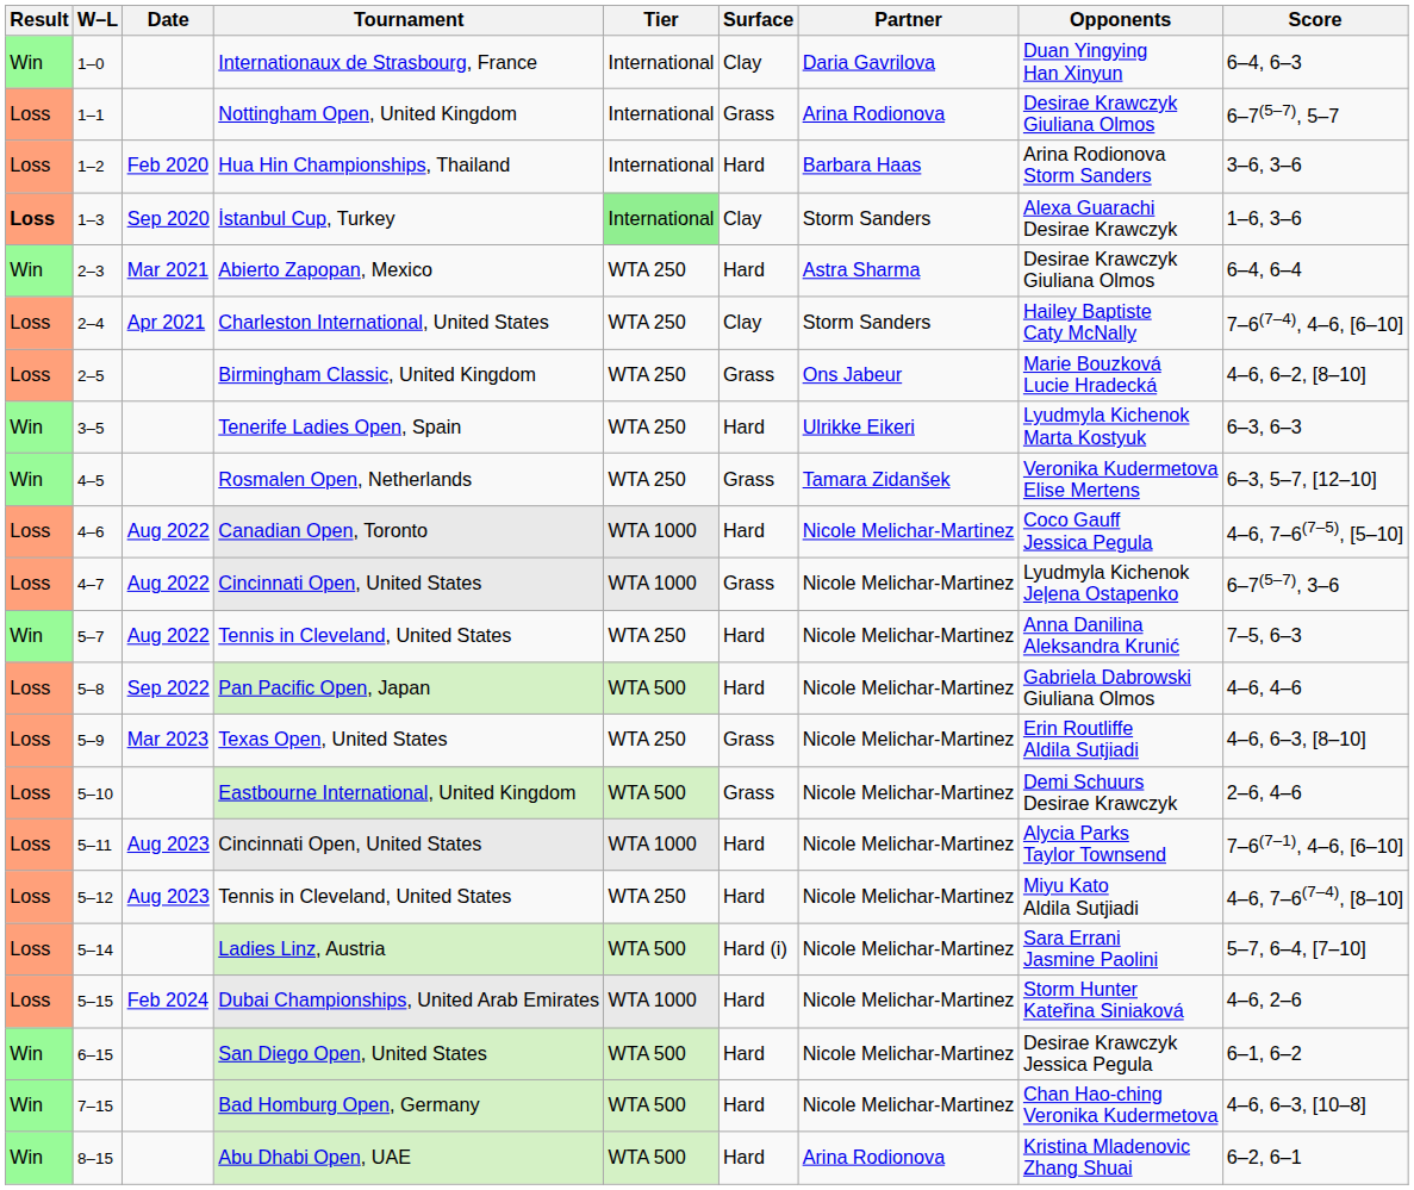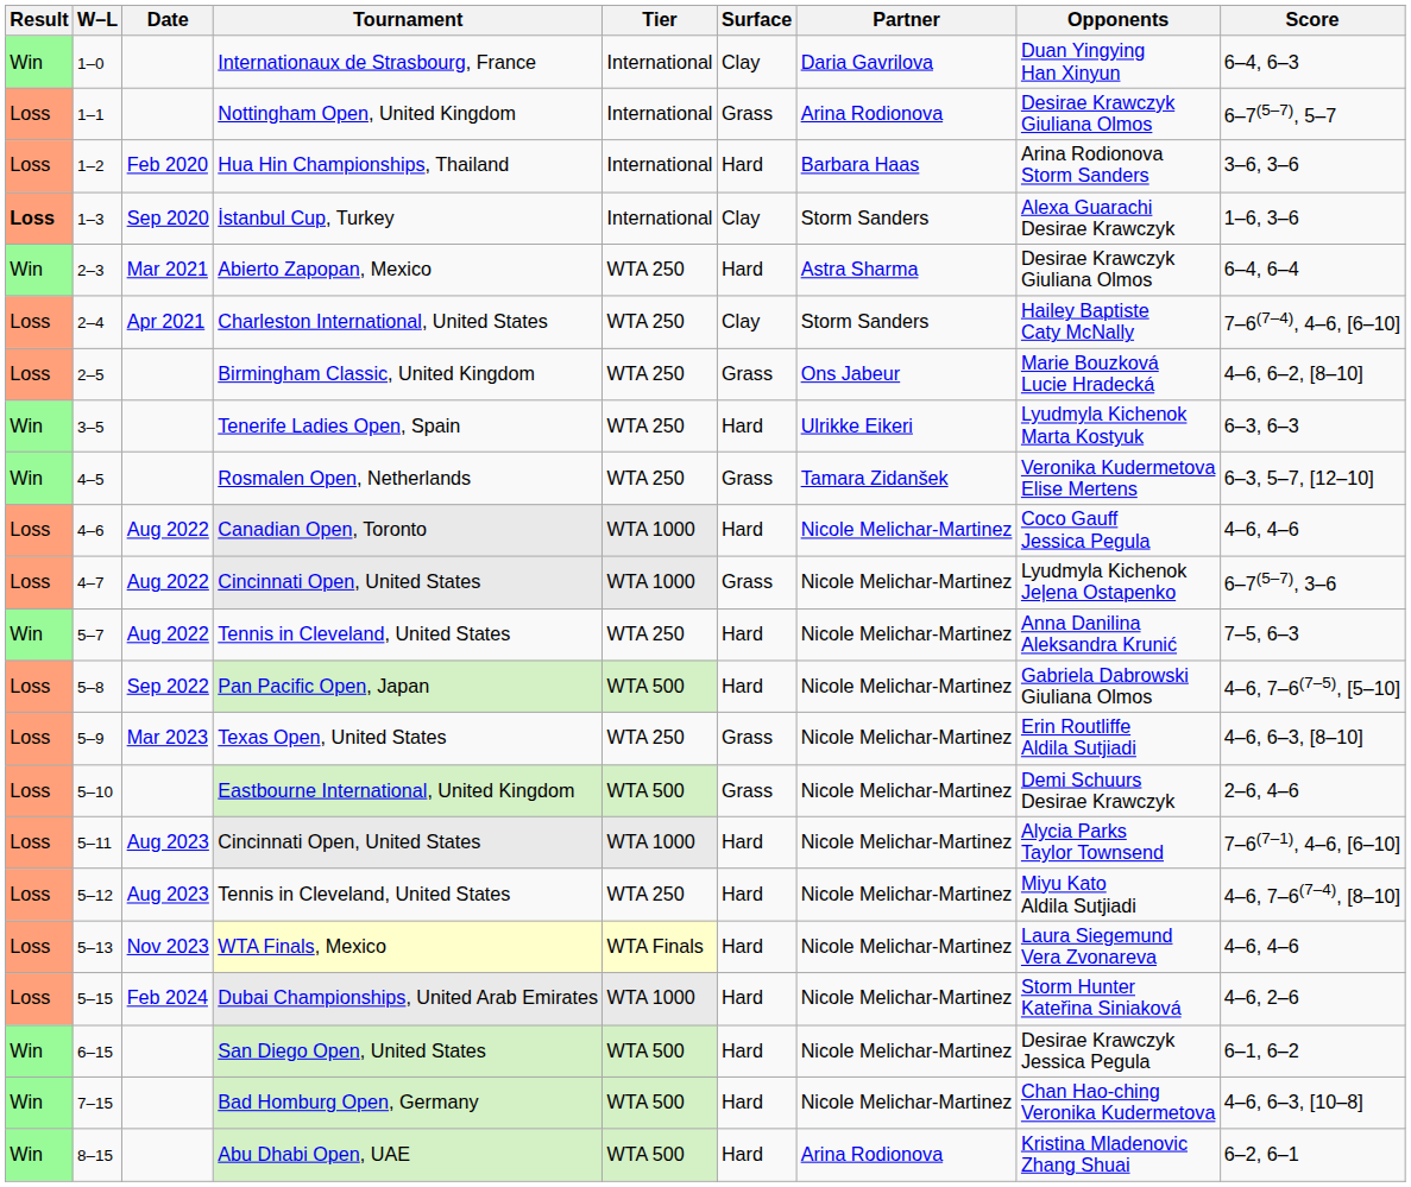İstanbul Cup, Turkey | Tier: lightgreen background -> no background
Canadian Open, Toronto | Score: 4–6, 7–6(7–5), [5–10] -> 4–6, 4–6
Pan Pacific Open, Japan | Score: 4–6, 4–6 -> 4–6, 7–6(7–5), [5–10]
+ row: Loss | 5–13 | Nov 2023 | WTA Finals, Mexico | WTA Finals | Hard | Nicole Melichar-Martinez | Laura Siegemund Vera Zvonareva | 4–6, 4–6
- row: Loss | 5–14 | Ladies Linz, Austria | WTA 500 | Hard (i) | Nicole Melichar-Martinez | Sara Errani Jasmine Paolini | 5–7, 6–4, [7–10]
